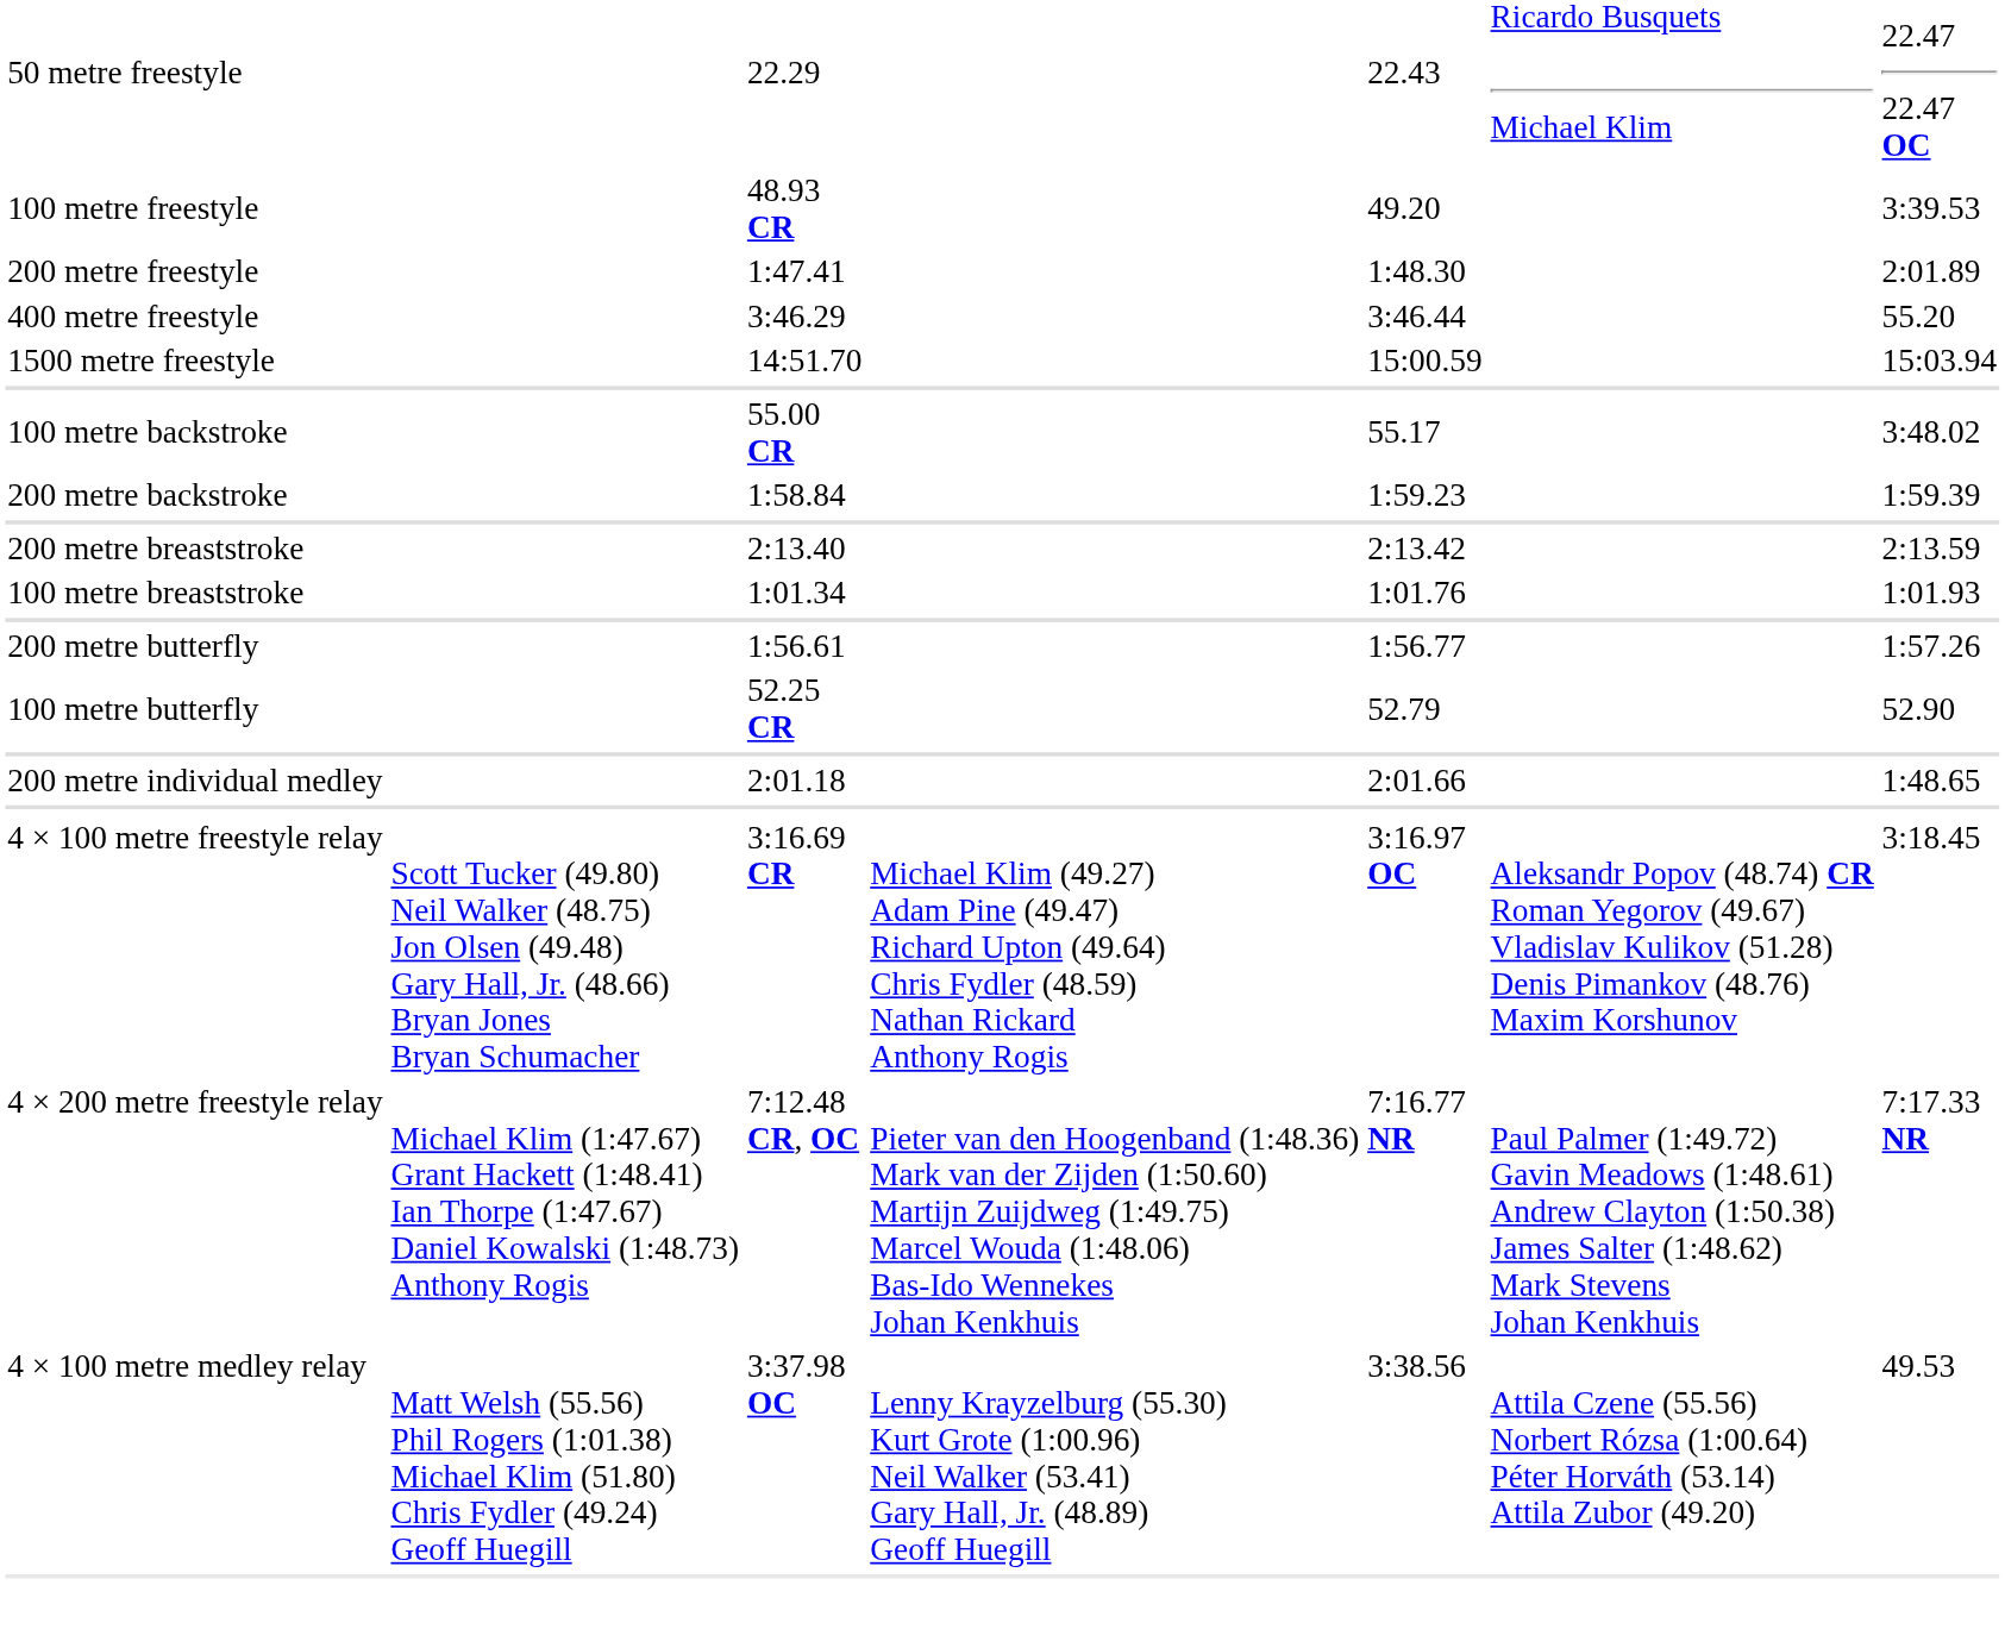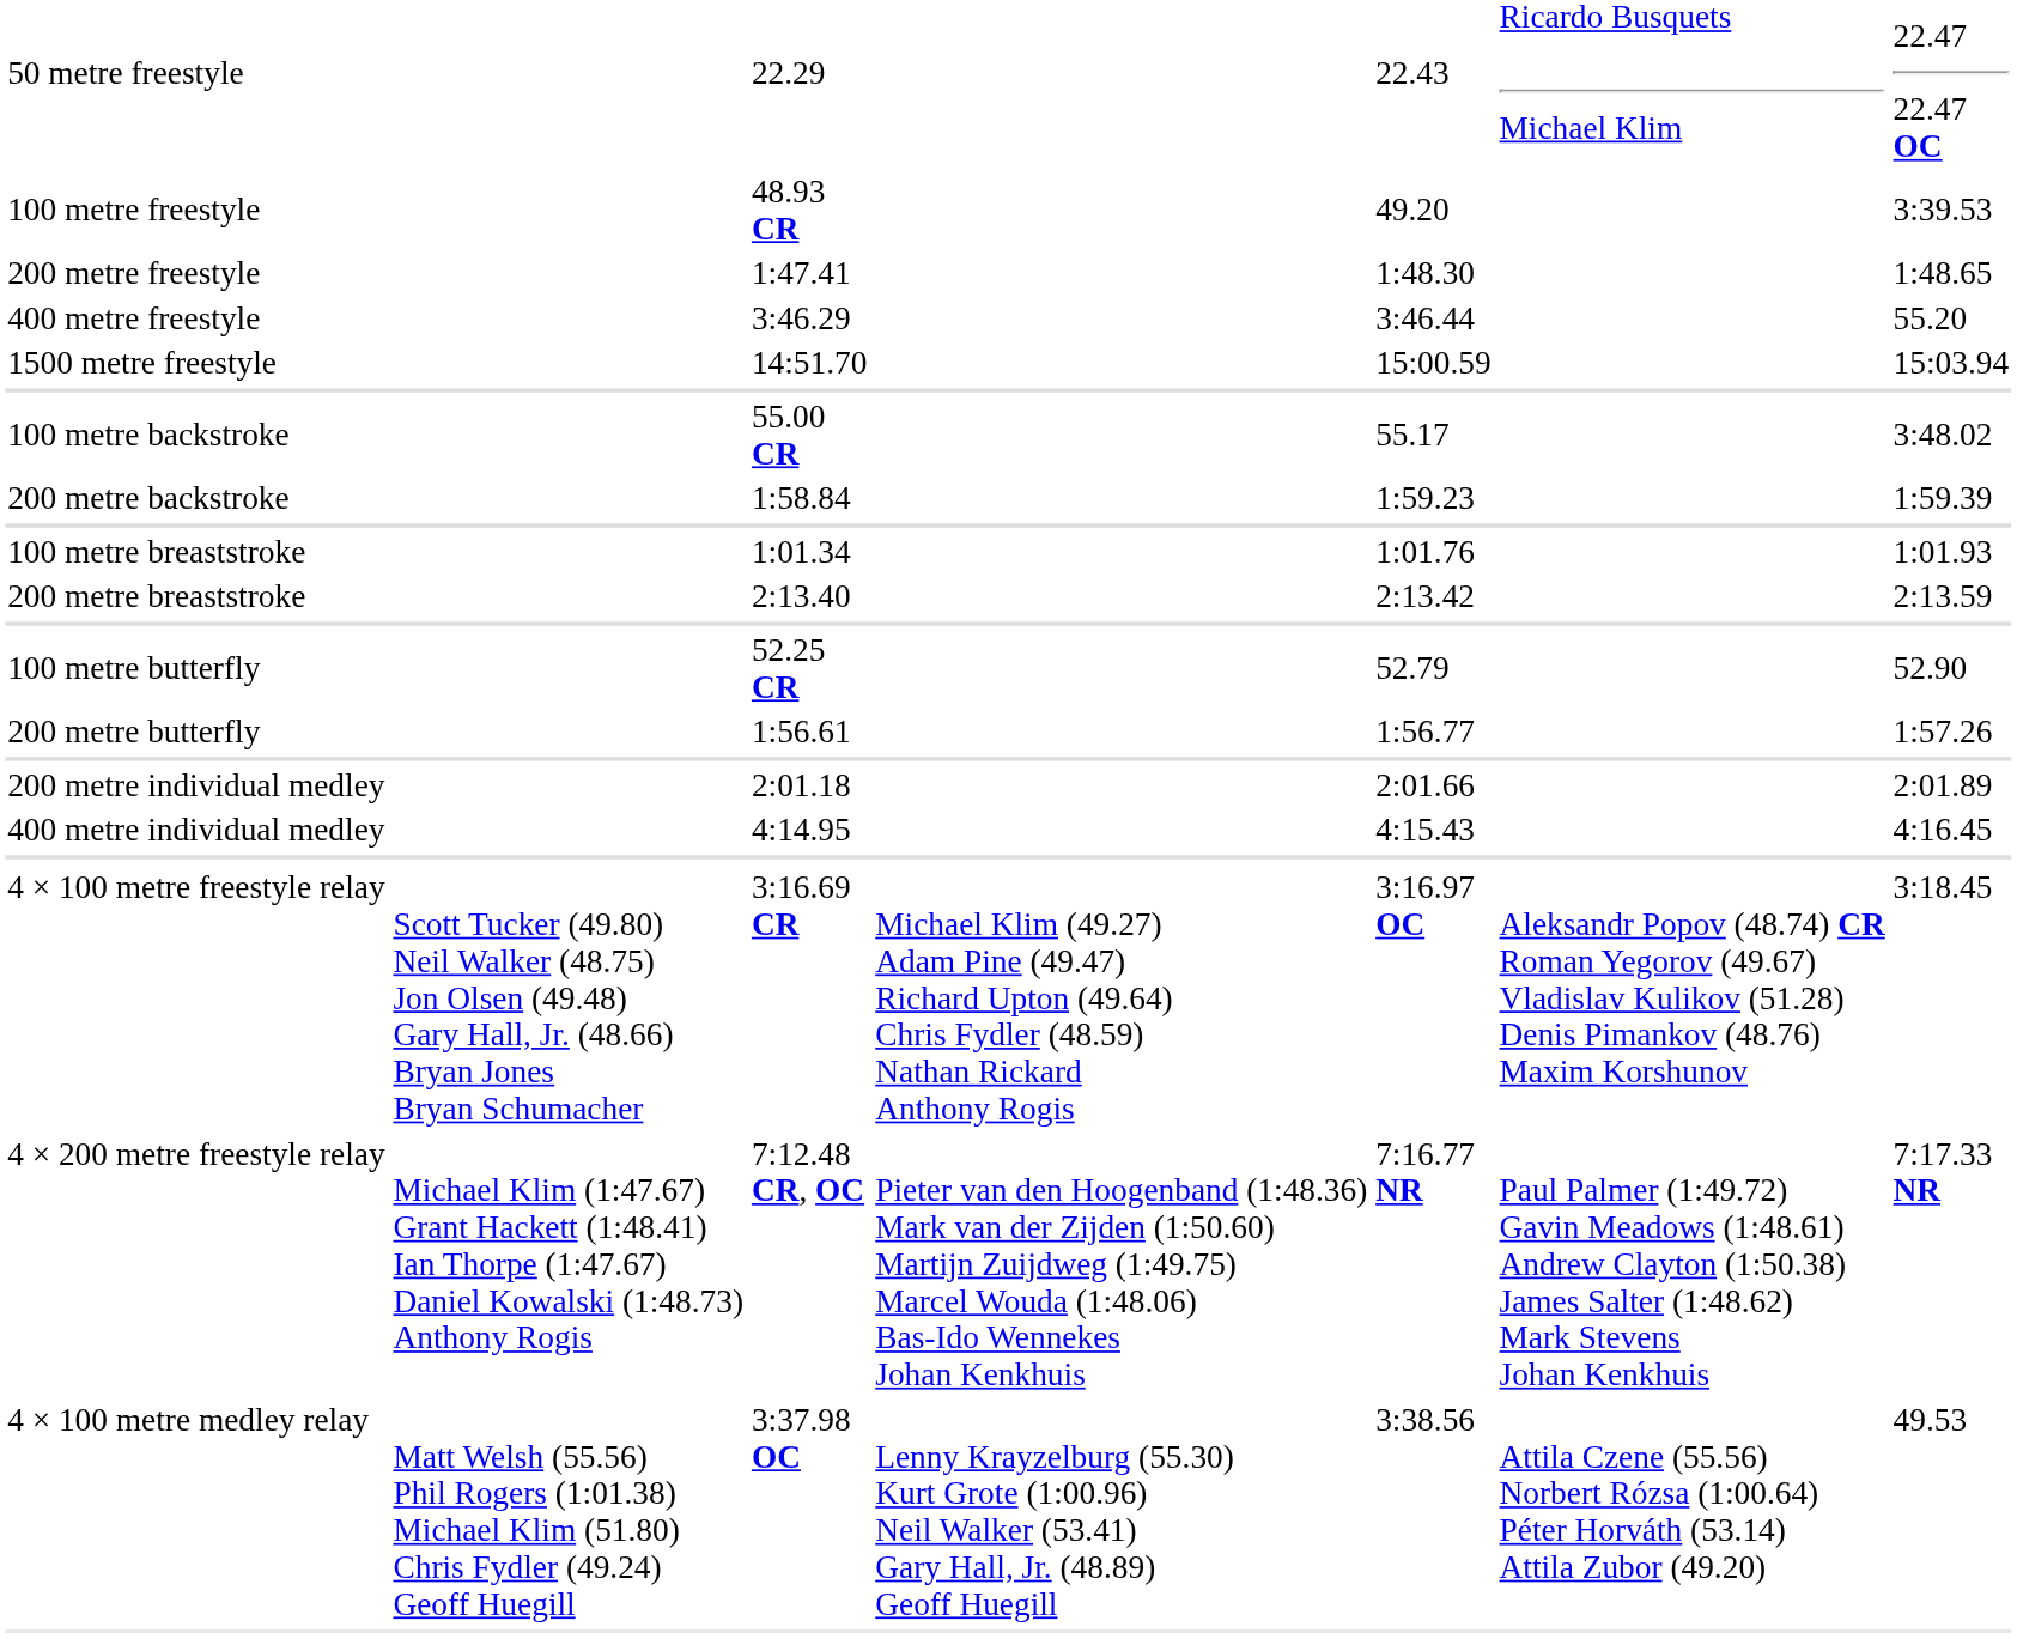200 metre freestyle | column 7: 2:01.89 -> 1:48.65
rows swapped: 100 metre breaststroke <-> 200 metre breaststroke
rows swapped: 100 metre butterfly <-> 200 metre butterfly
200 metre individual medley | column 7: 1:48.65 -> 2:01.89
+ row: 400 metre individual medley | 4:14.95 | 4:15.43 | 4:16.45
